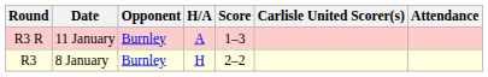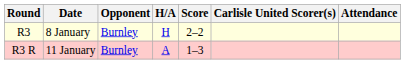rows swapped: R3 <-> R3 R
